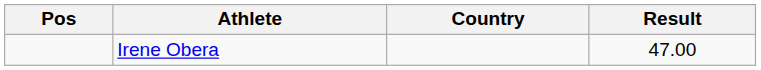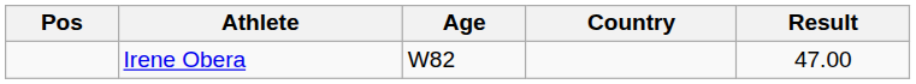+ column: Age | W82
